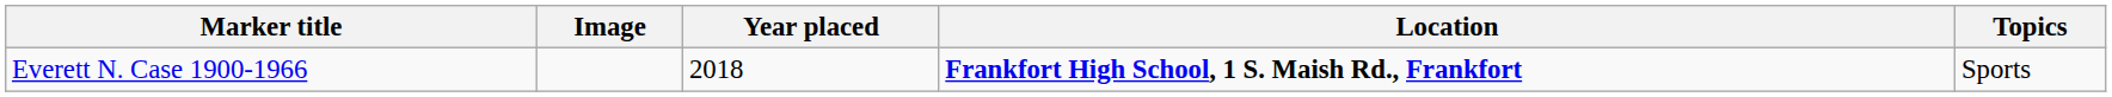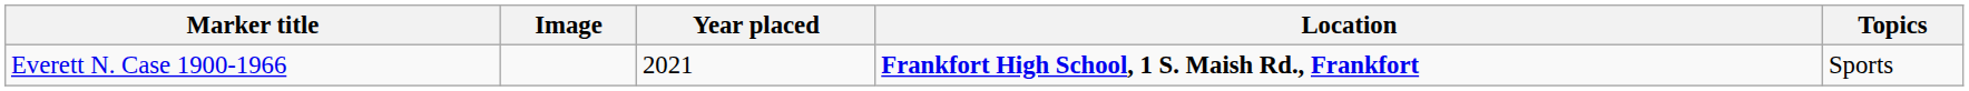Everett N. Case 1900-1966 | Year placed: 2018 -> 2021
